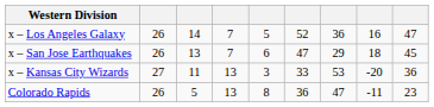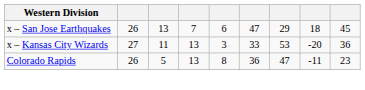- row: x – Los Angeles Galaxy | 26 | 14 | 7 | 5 | 52 | 36 | 16 | 47
